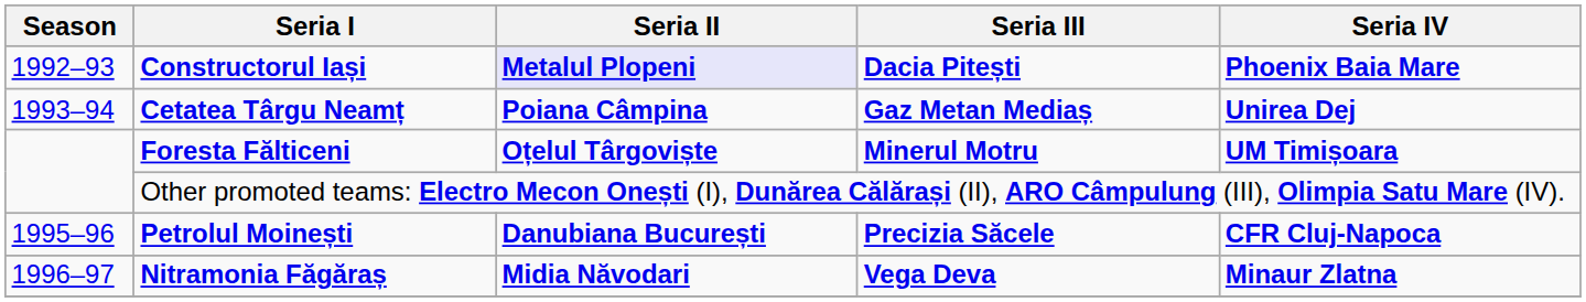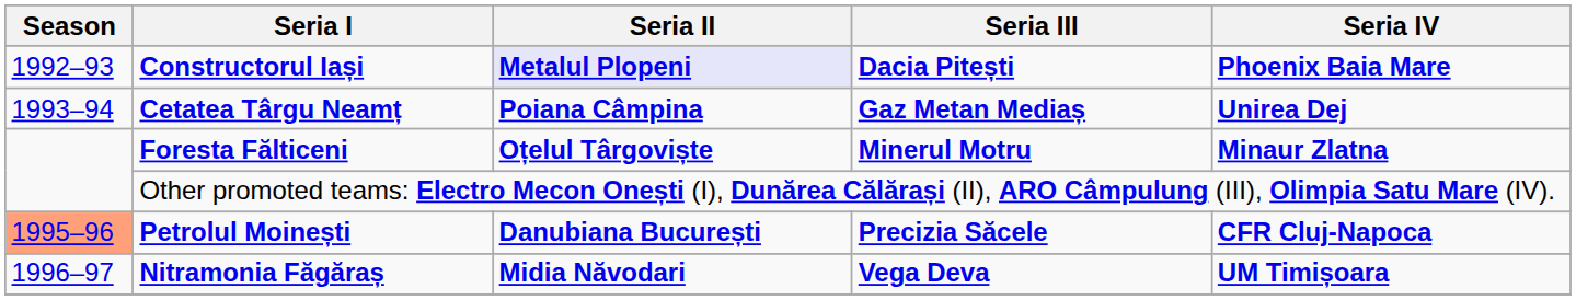Foresta Fălticeni | Seria IV: UM Timișoara -> Minaur Zlatna
Petrolul Moinești | Season: no background -> lightsalmon background
Nitramonia Făgăraș | Seria IV: Minaur Zlatna -> UM Timișoara
